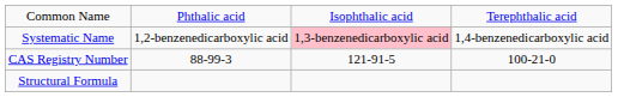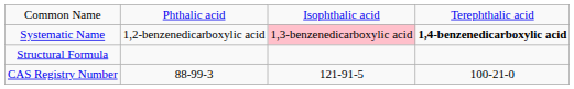Systematic Name | column 4: normal -> bold
rows swapped: Structural Formula <-> CAS Registry Number
